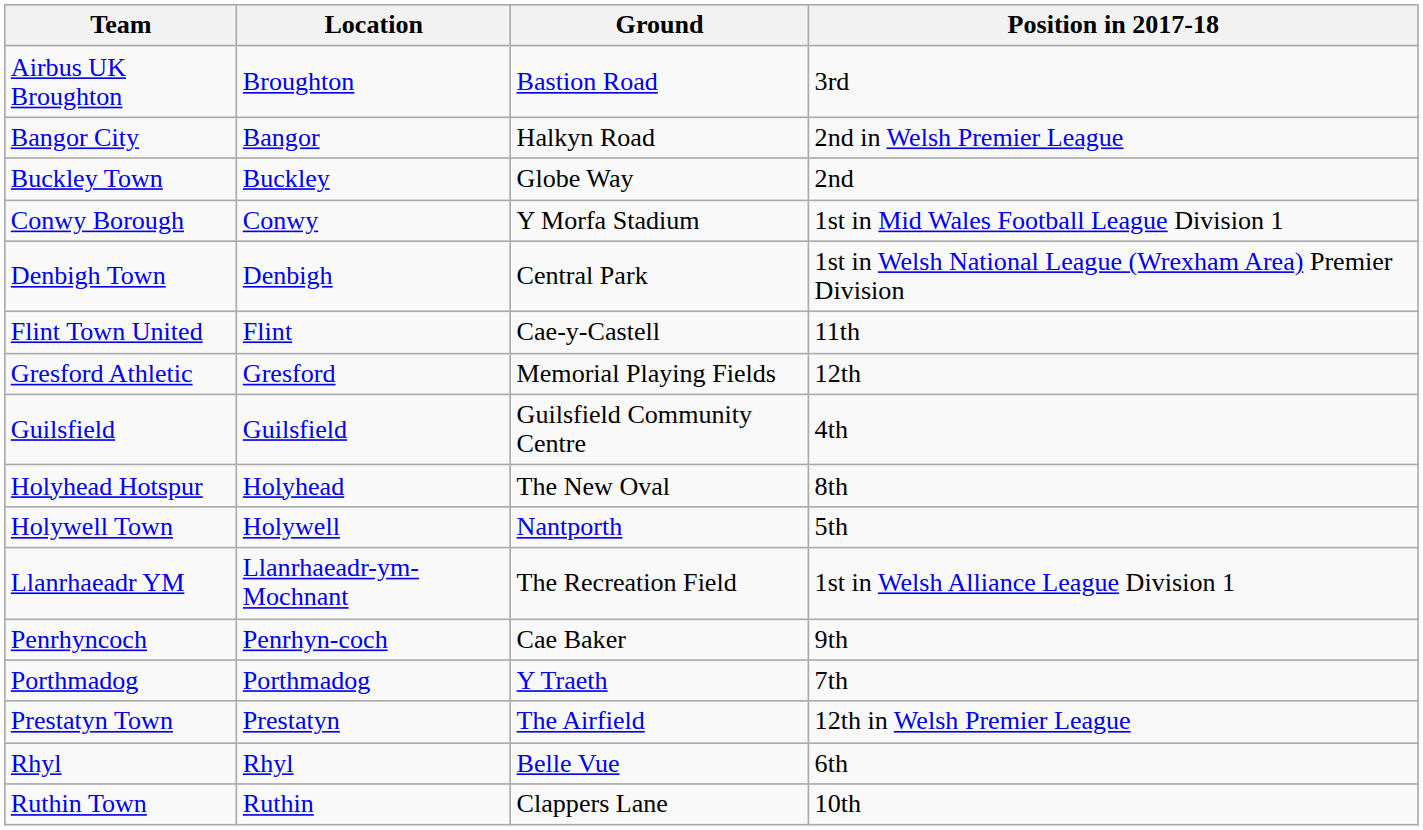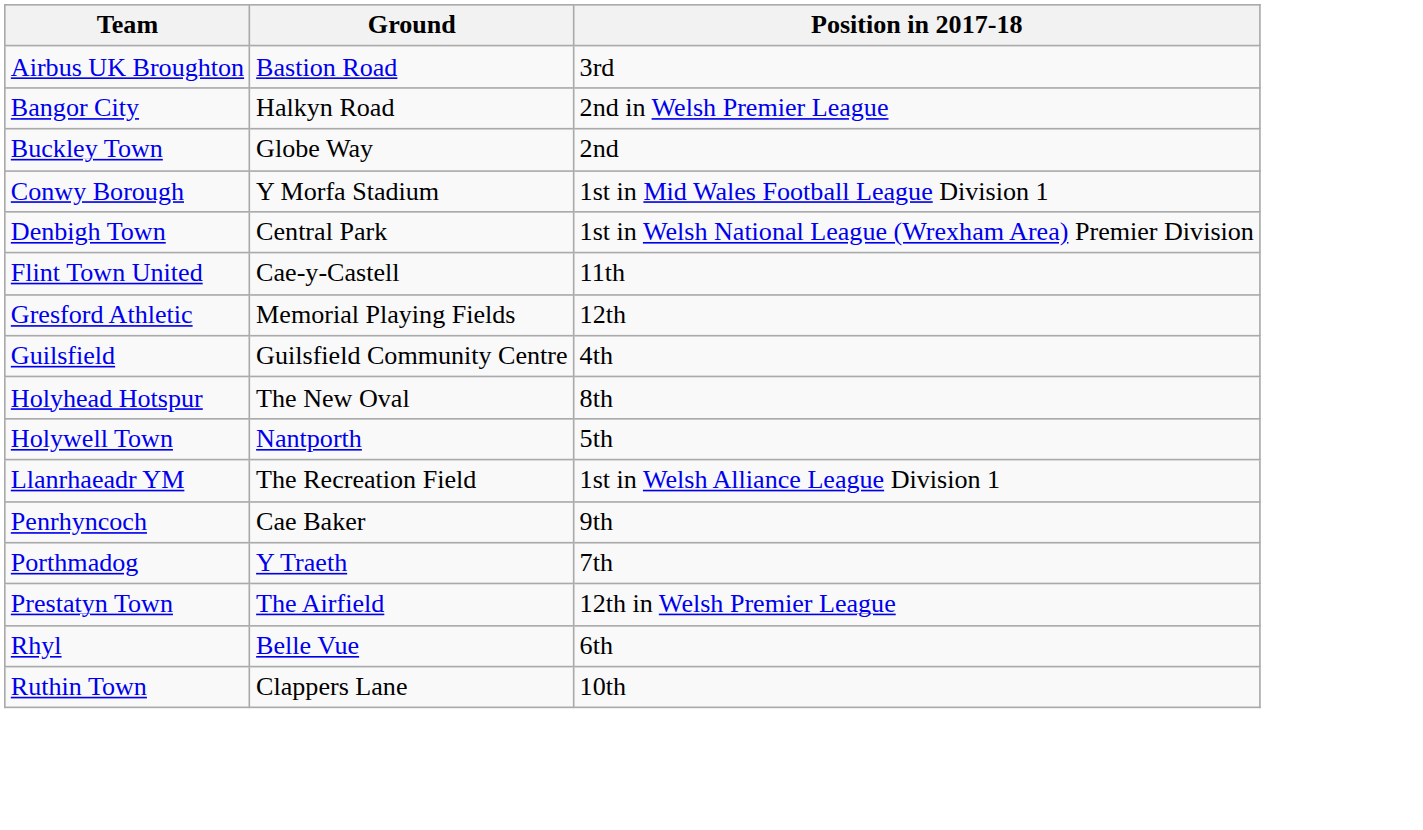- column: Location | Broughton | Bangor | Buckley | Conwy | Denbigh | Flint | Gresford | Guilsfield | Holyhead | Holywell | Llanrhaeadr-ym-Mochnant | Penrhyn-coch | Porthmadog | Prestatyn | Rhyl | Ruthin
